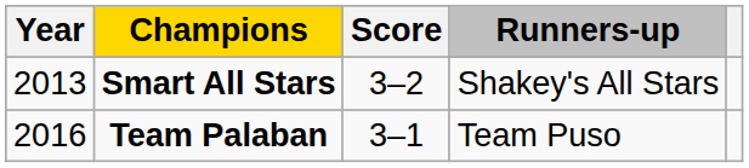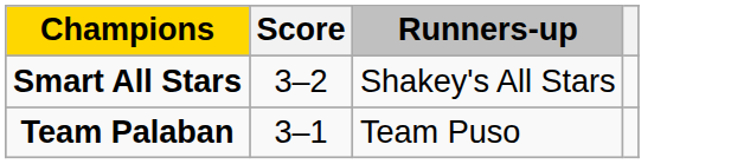- column: Year | 2013 | 2016
